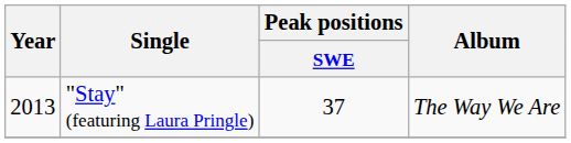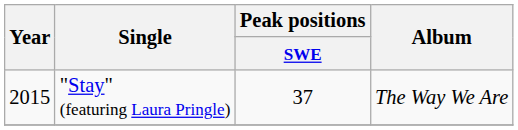"Stay" (featuring Laura Pringle) | Year: 2013 -> 2015
